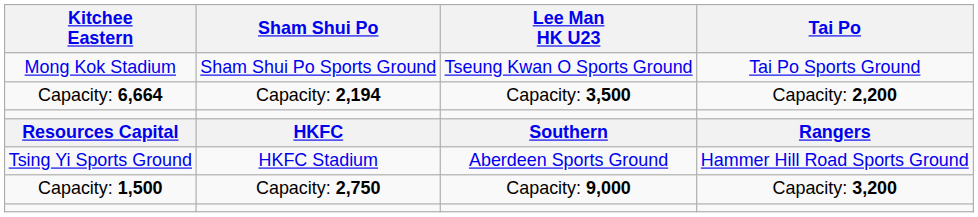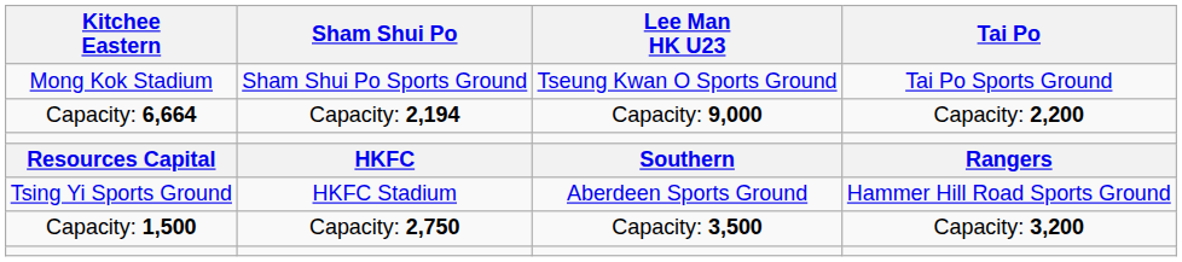Capacity: 6,664 | Lee Man HK U23: Capacity: 3,500 -> Capacity: 9,000
Capacity: 1,500 | Lee Man HK U23: Capacity: 9,000 -> Capacity: 3,500
